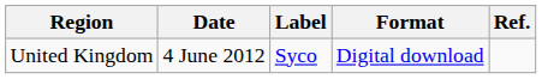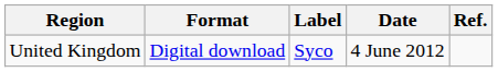columns swapped: Date <-> Format
